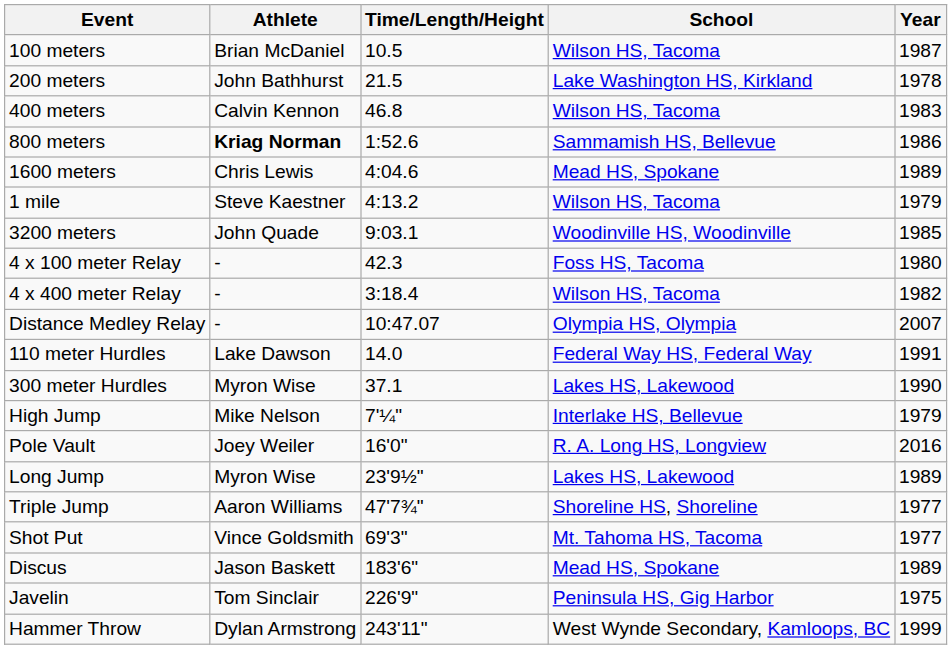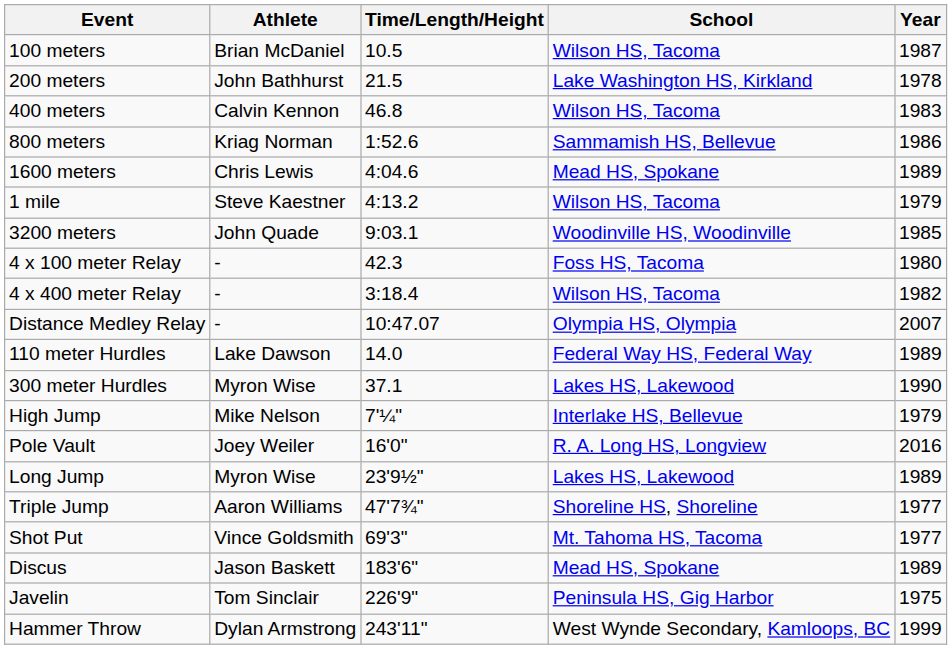800 meters | Athlete: bold -> normal
110 meter Hurdles | Year: 1991 -> 1989
